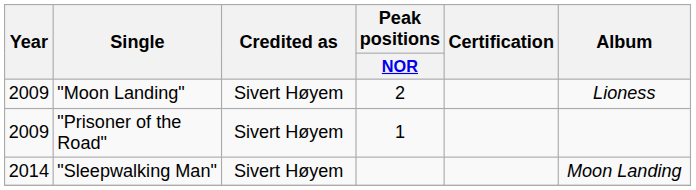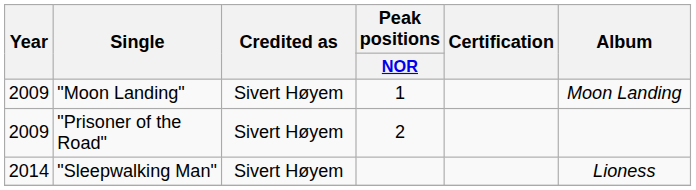"Moon Landing" | Peak positions / NOR: 2 -> 1
"Moon Landing" | Album: Lioness -> Moon Landing
"Prisoner of the Road" | Peak positions / NOR: 1 -> 2
"Sleepwalking Man" | Album: Moon Landing -> Lioness
